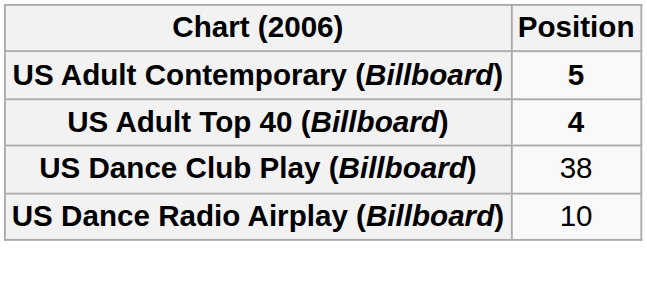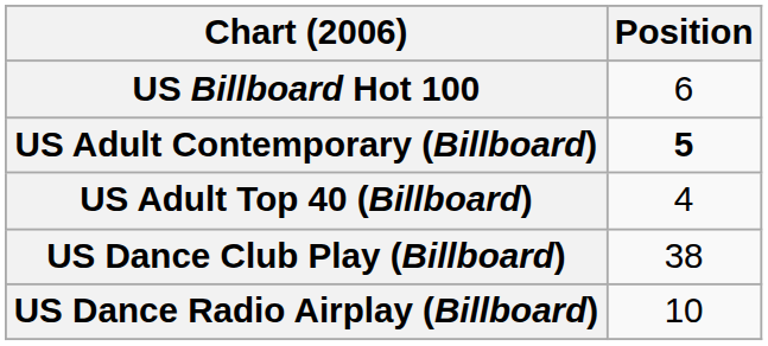+ row: US Billboard Hot 100 | 6
US Adult Top 40 (Billboard) | Position: bold -> normal
